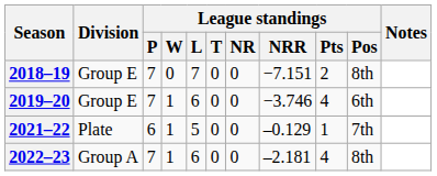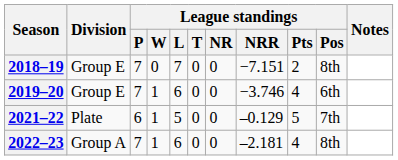2021–22 | League standings / Pts: 1 -> 5
